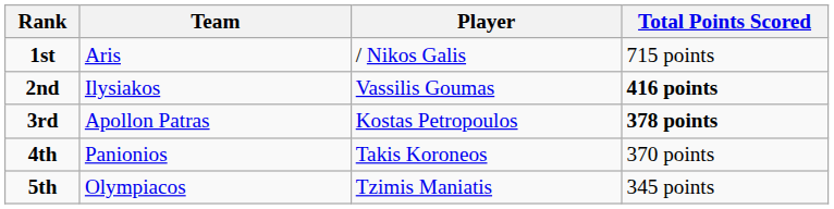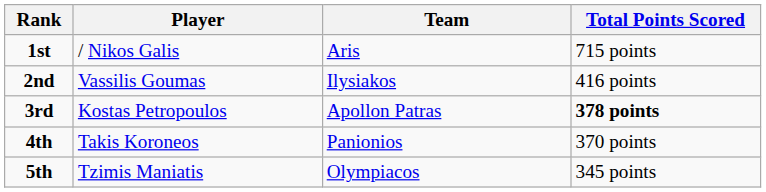columns swapped: Player <-> Team
2nd | Total Points Scored: bold -> normal
